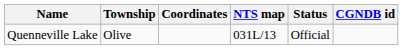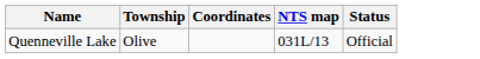- column: CGNDB id
